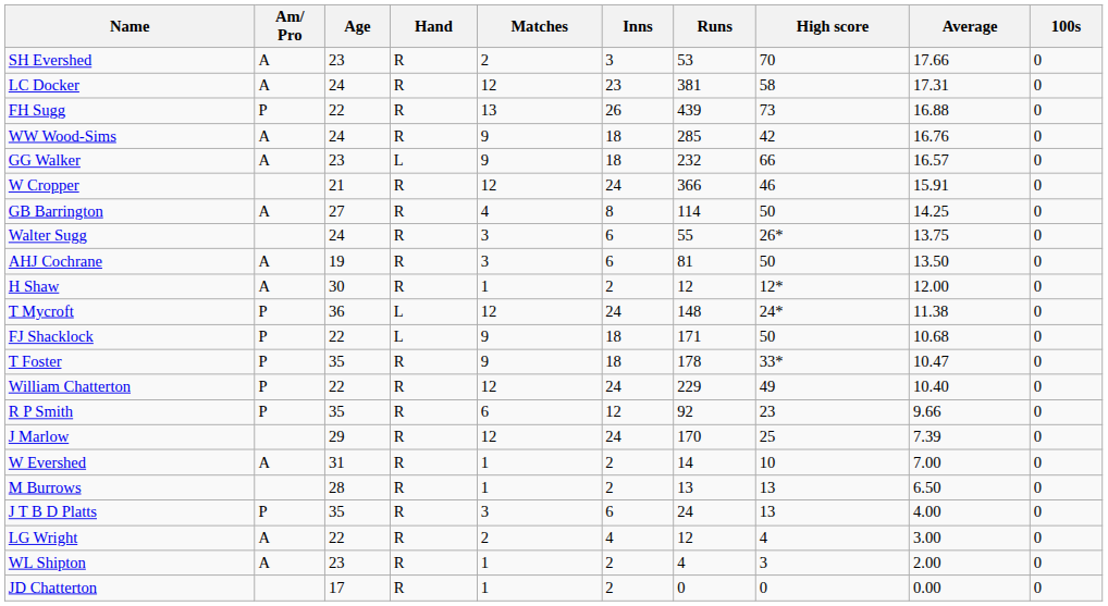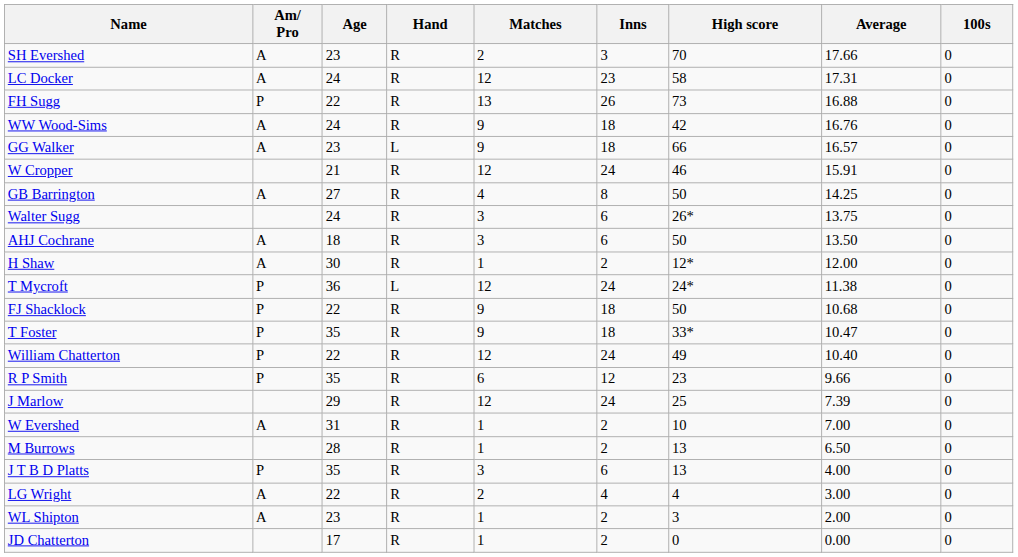- column: Runs | 53 | 381 | 439 | 285 | 232 | 366 | 114 | 55 | 81 | 12 | 148 | 171 | 178 | 229 | 92 | 170 | 14 | 13 | 24 | 12 | 4 | 0
AHJ Cochrane | Age: 19 -> 18
FJ Shacklock | Hand: L -> R
